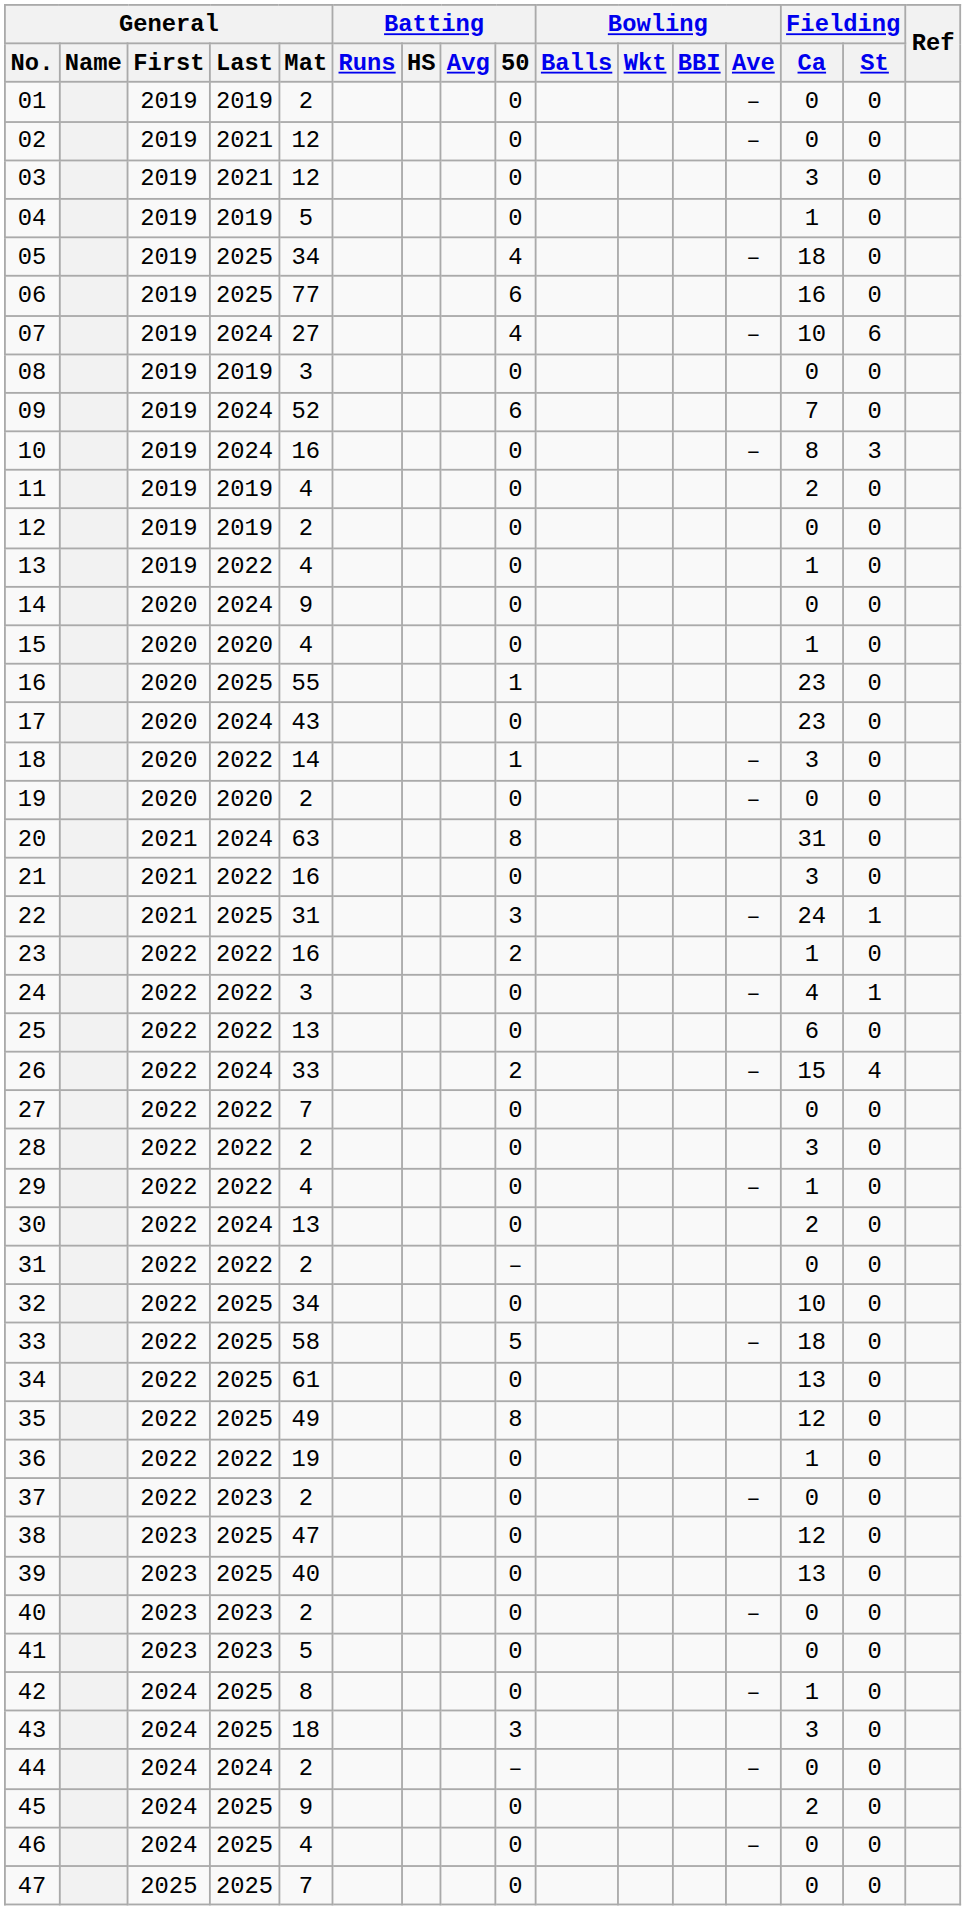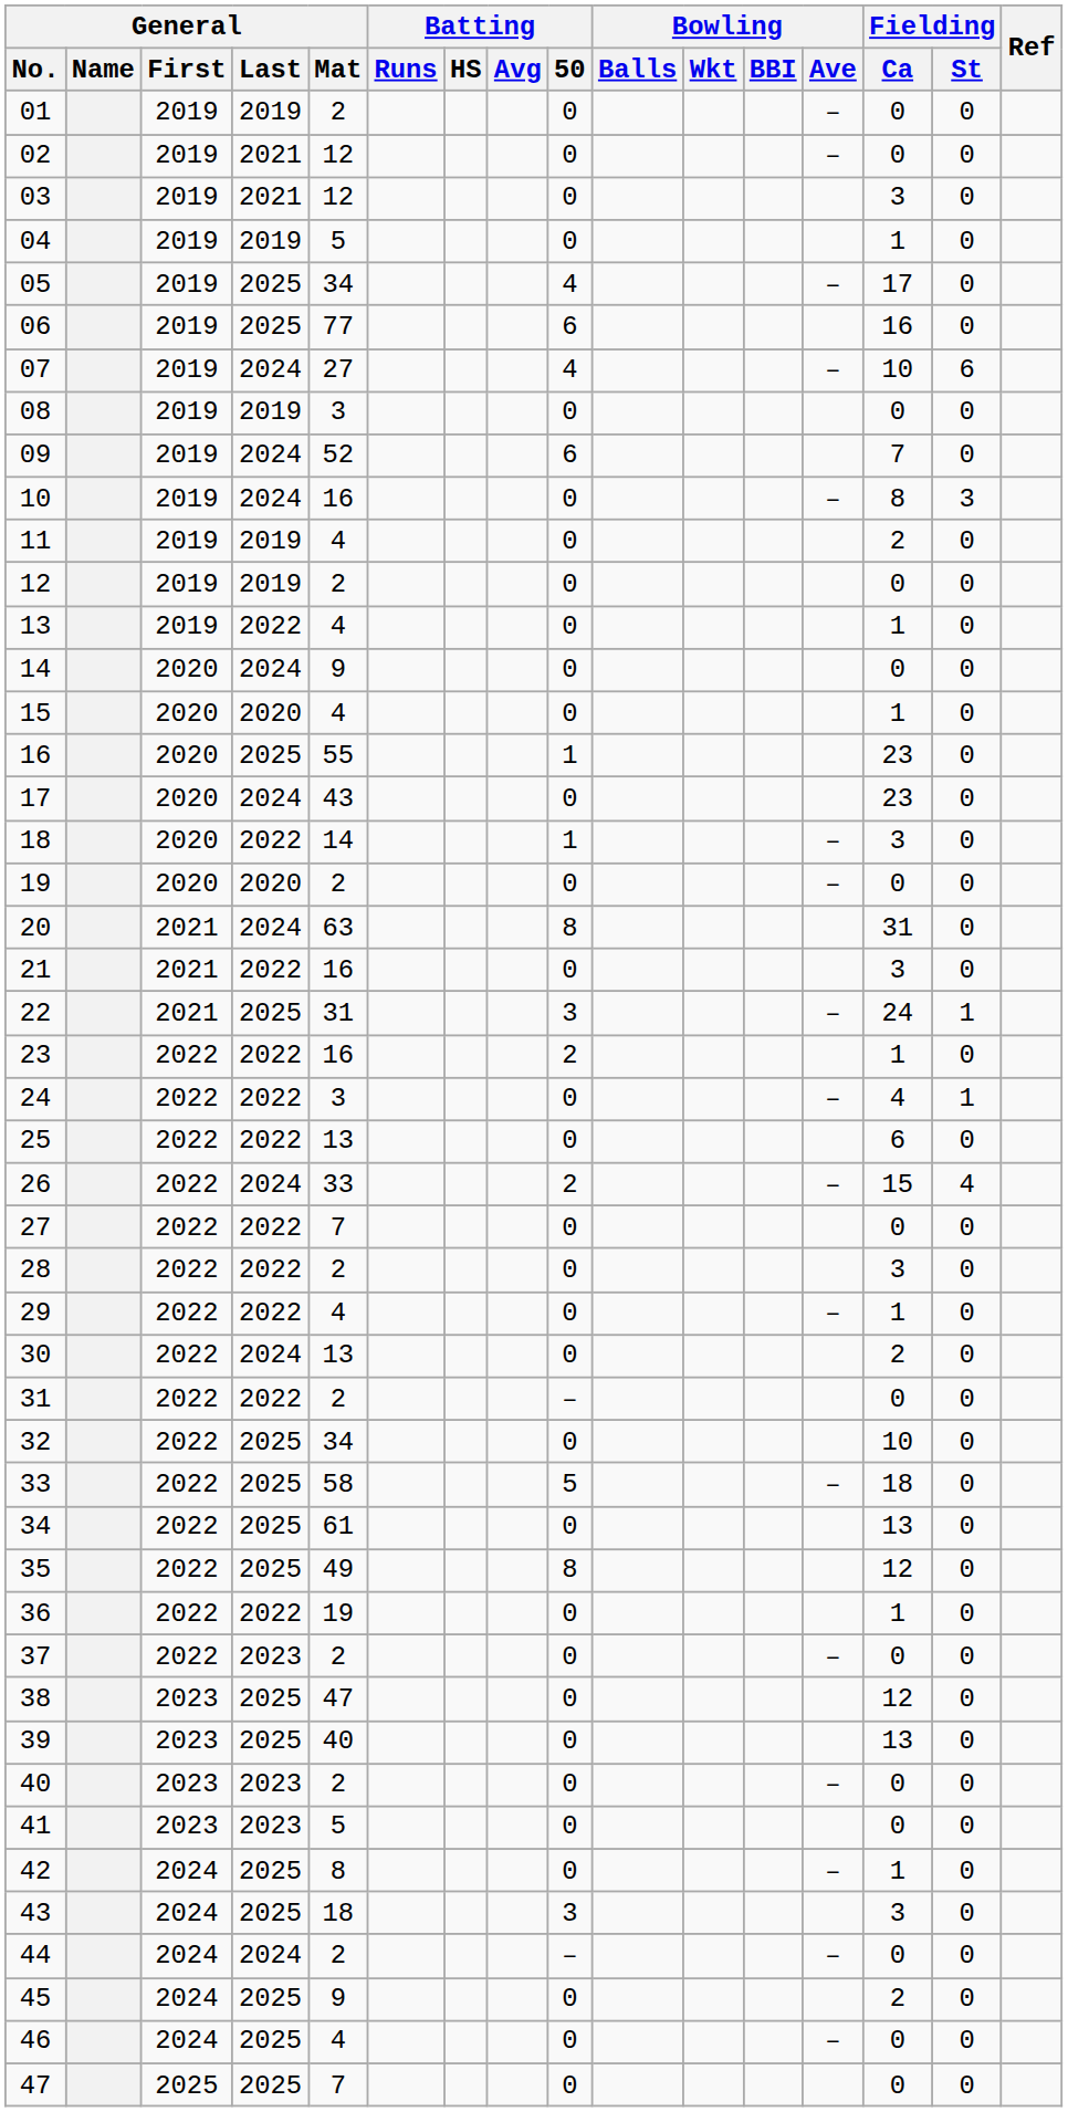05 | Fielding / Ca: 18 -> 17
